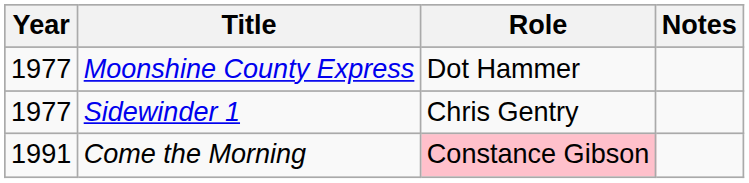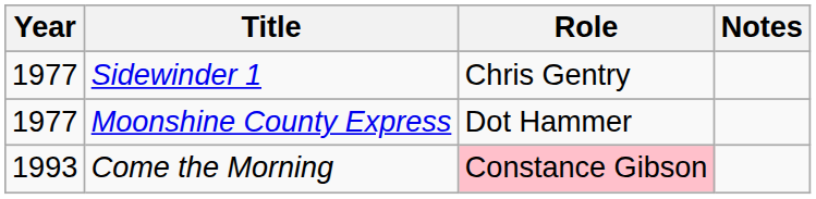rows swapped: Moonshine County Express <-> Sidewinder 1
Come the Morning | Year: 1991 -> 1993
